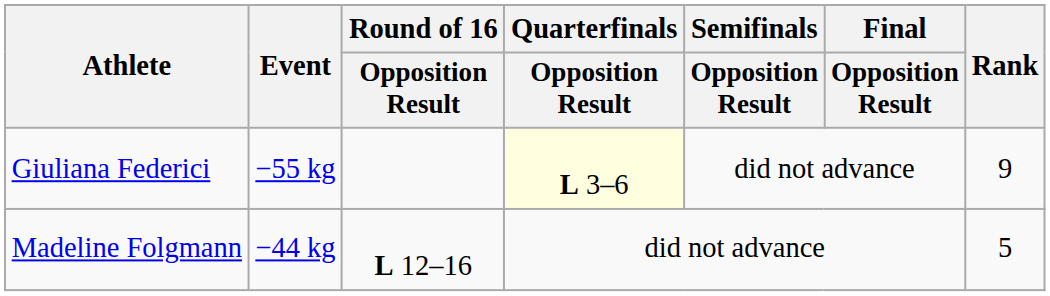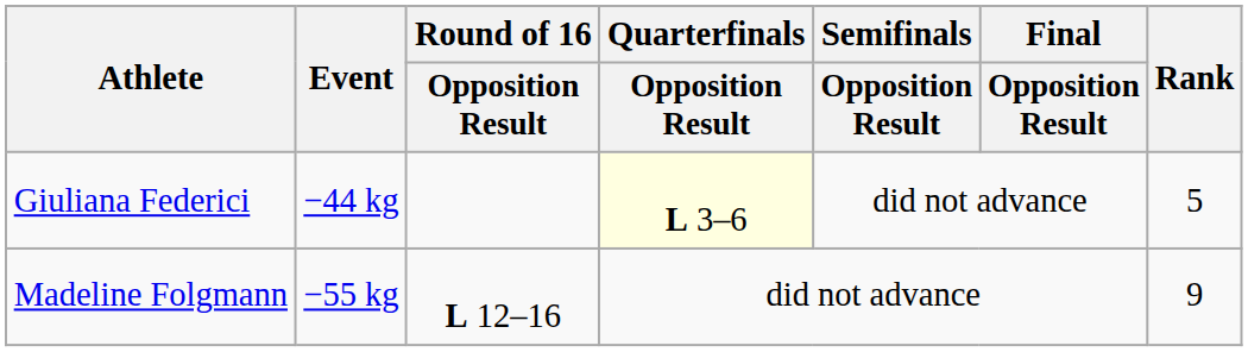Giuliana Federici | Event: −55 kg -> −44 kg
Giuliana Federici | Rank: 9 -> 5
Madeline Folgmann | Event: −44 kg -> −55 kg
Madeline Folgmann | Rank: 5 -> 9
